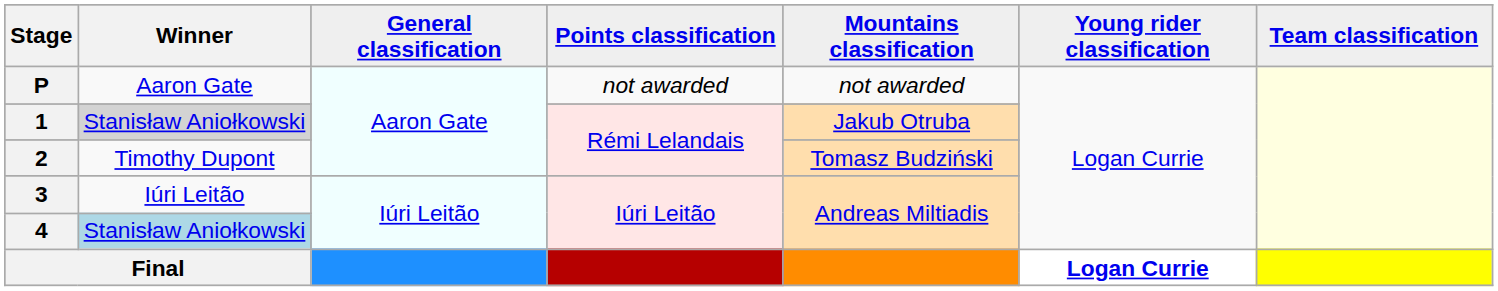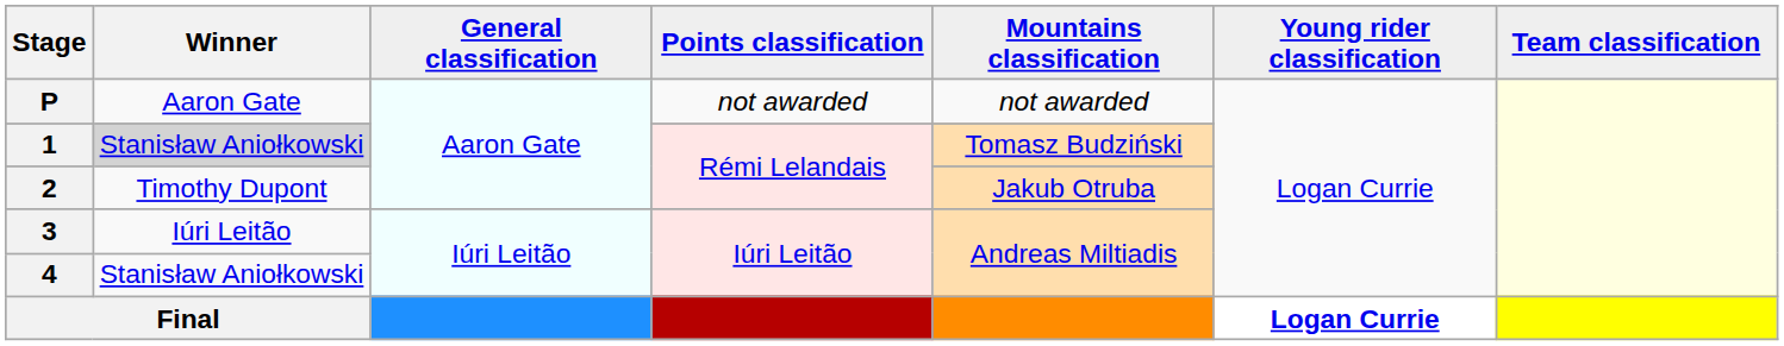1 | Mountains classification: Jakub Otruba -> Tomasz Budziński
2 | Mountains classification: Tomasz Budziński -> Jakub Otruba
4 | Winner: lightblue background -> no background
